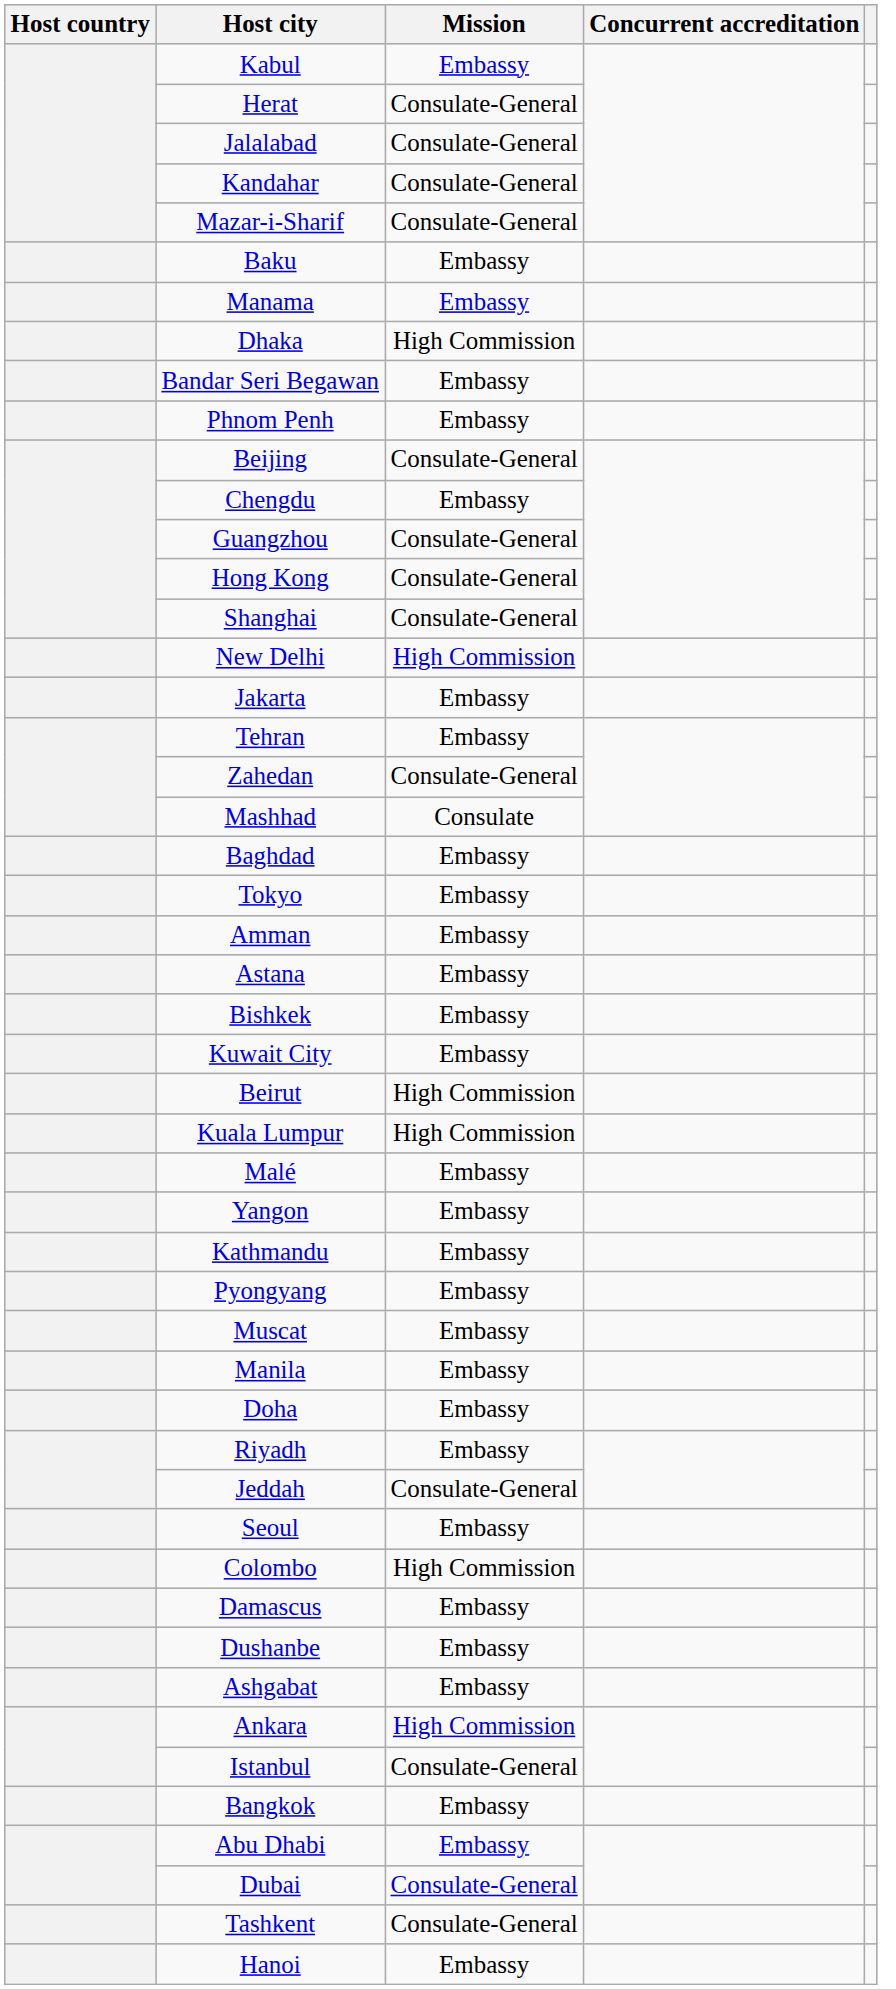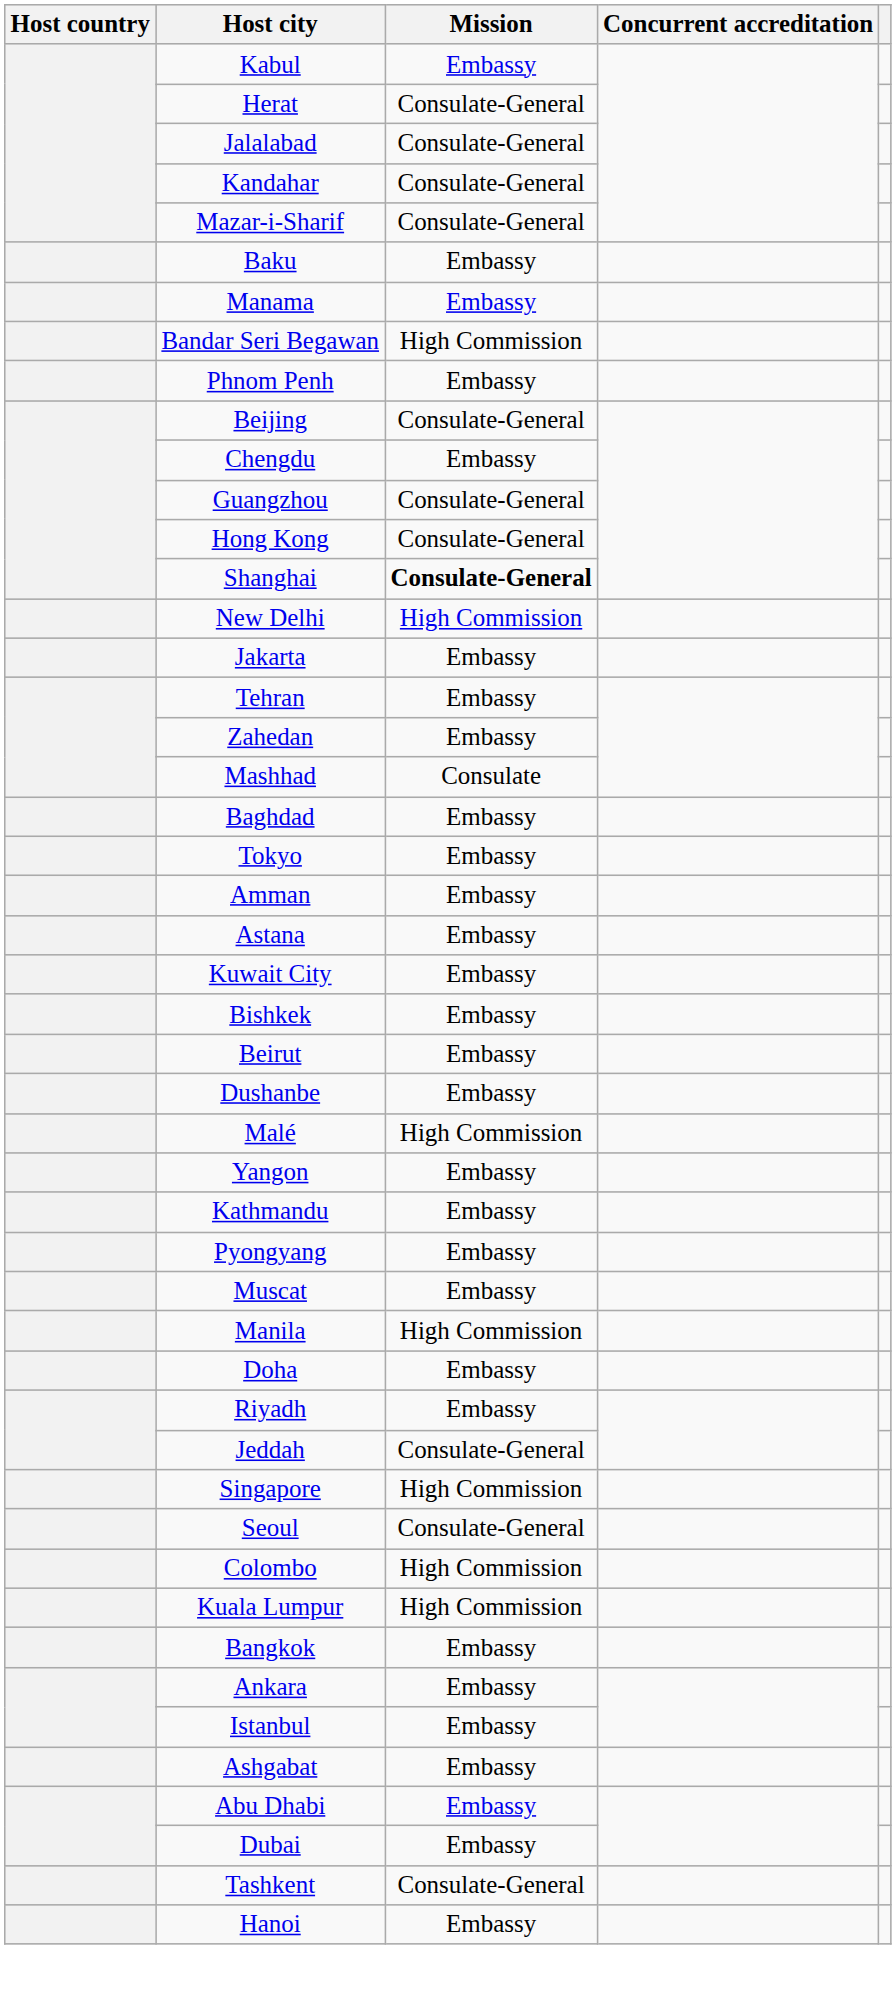- row: Dhaka | High Commission
Bandar Seri Begawan | Mission: Embassy -> High Commission
Shanghai | Mission: normal -> bold
Zahedan | Mission: Consulate-General -> Embassy
rows swapped: Kuwait City <-> Bishkek
Beirut | Mission: High Commission -> Embassy
rows swapped: Kuala Lumpur <-> Dushanbe
Malé | Mission: Embassy -> High Commission
Manila | Mission: Embassy -> High Commission
+ row: Singapore | High Commission
Seoul | Mission: Embassy -> Consulate-General
- row: Damascus | Embassy
rows swapped: Bangkok <-> Ashgabat
Ankara | Mission: High Commission -> Embassy
Istanbul | Mission: Consulate-General -> Embassy
Dubai | Mission: Consulate-General -> Embassy
